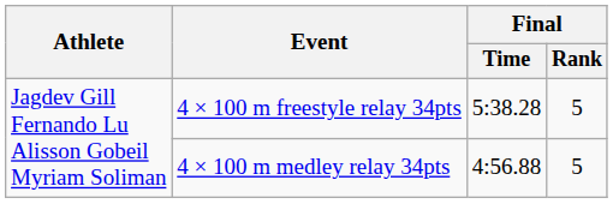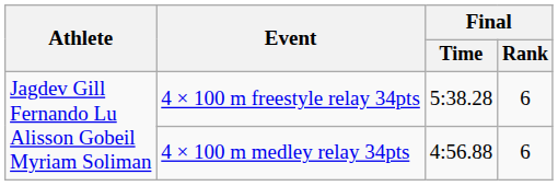4 × 100 m freestyle relay 34pts | Final / Rank: 5 -> 6
4 × 100 m medley relay 34pts | Final / Rank: 5 -> 6
